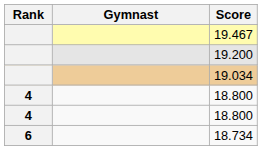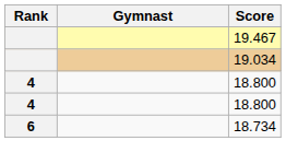- row: 19.200
